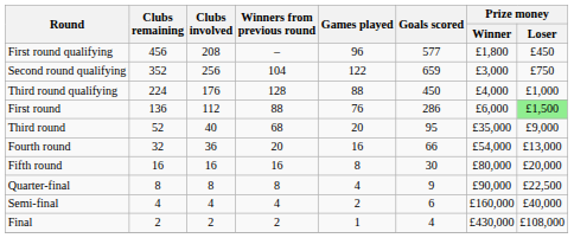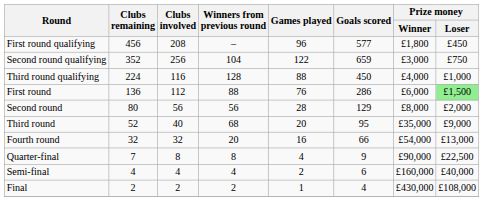Third round qualifying | Clubs involved: 176 -> 116
+ row: Second round | 80 | 56 | 56 | 28 | 129 | £8,000 | £2,000
Fourth round | Clubs involved: 36 -> 32
- row: Fifth round | 16 | 16 | 16 | 8 | 30 | £80,000 | £20,000
Quarter-final | Clubs remaining: 8 -> 7
